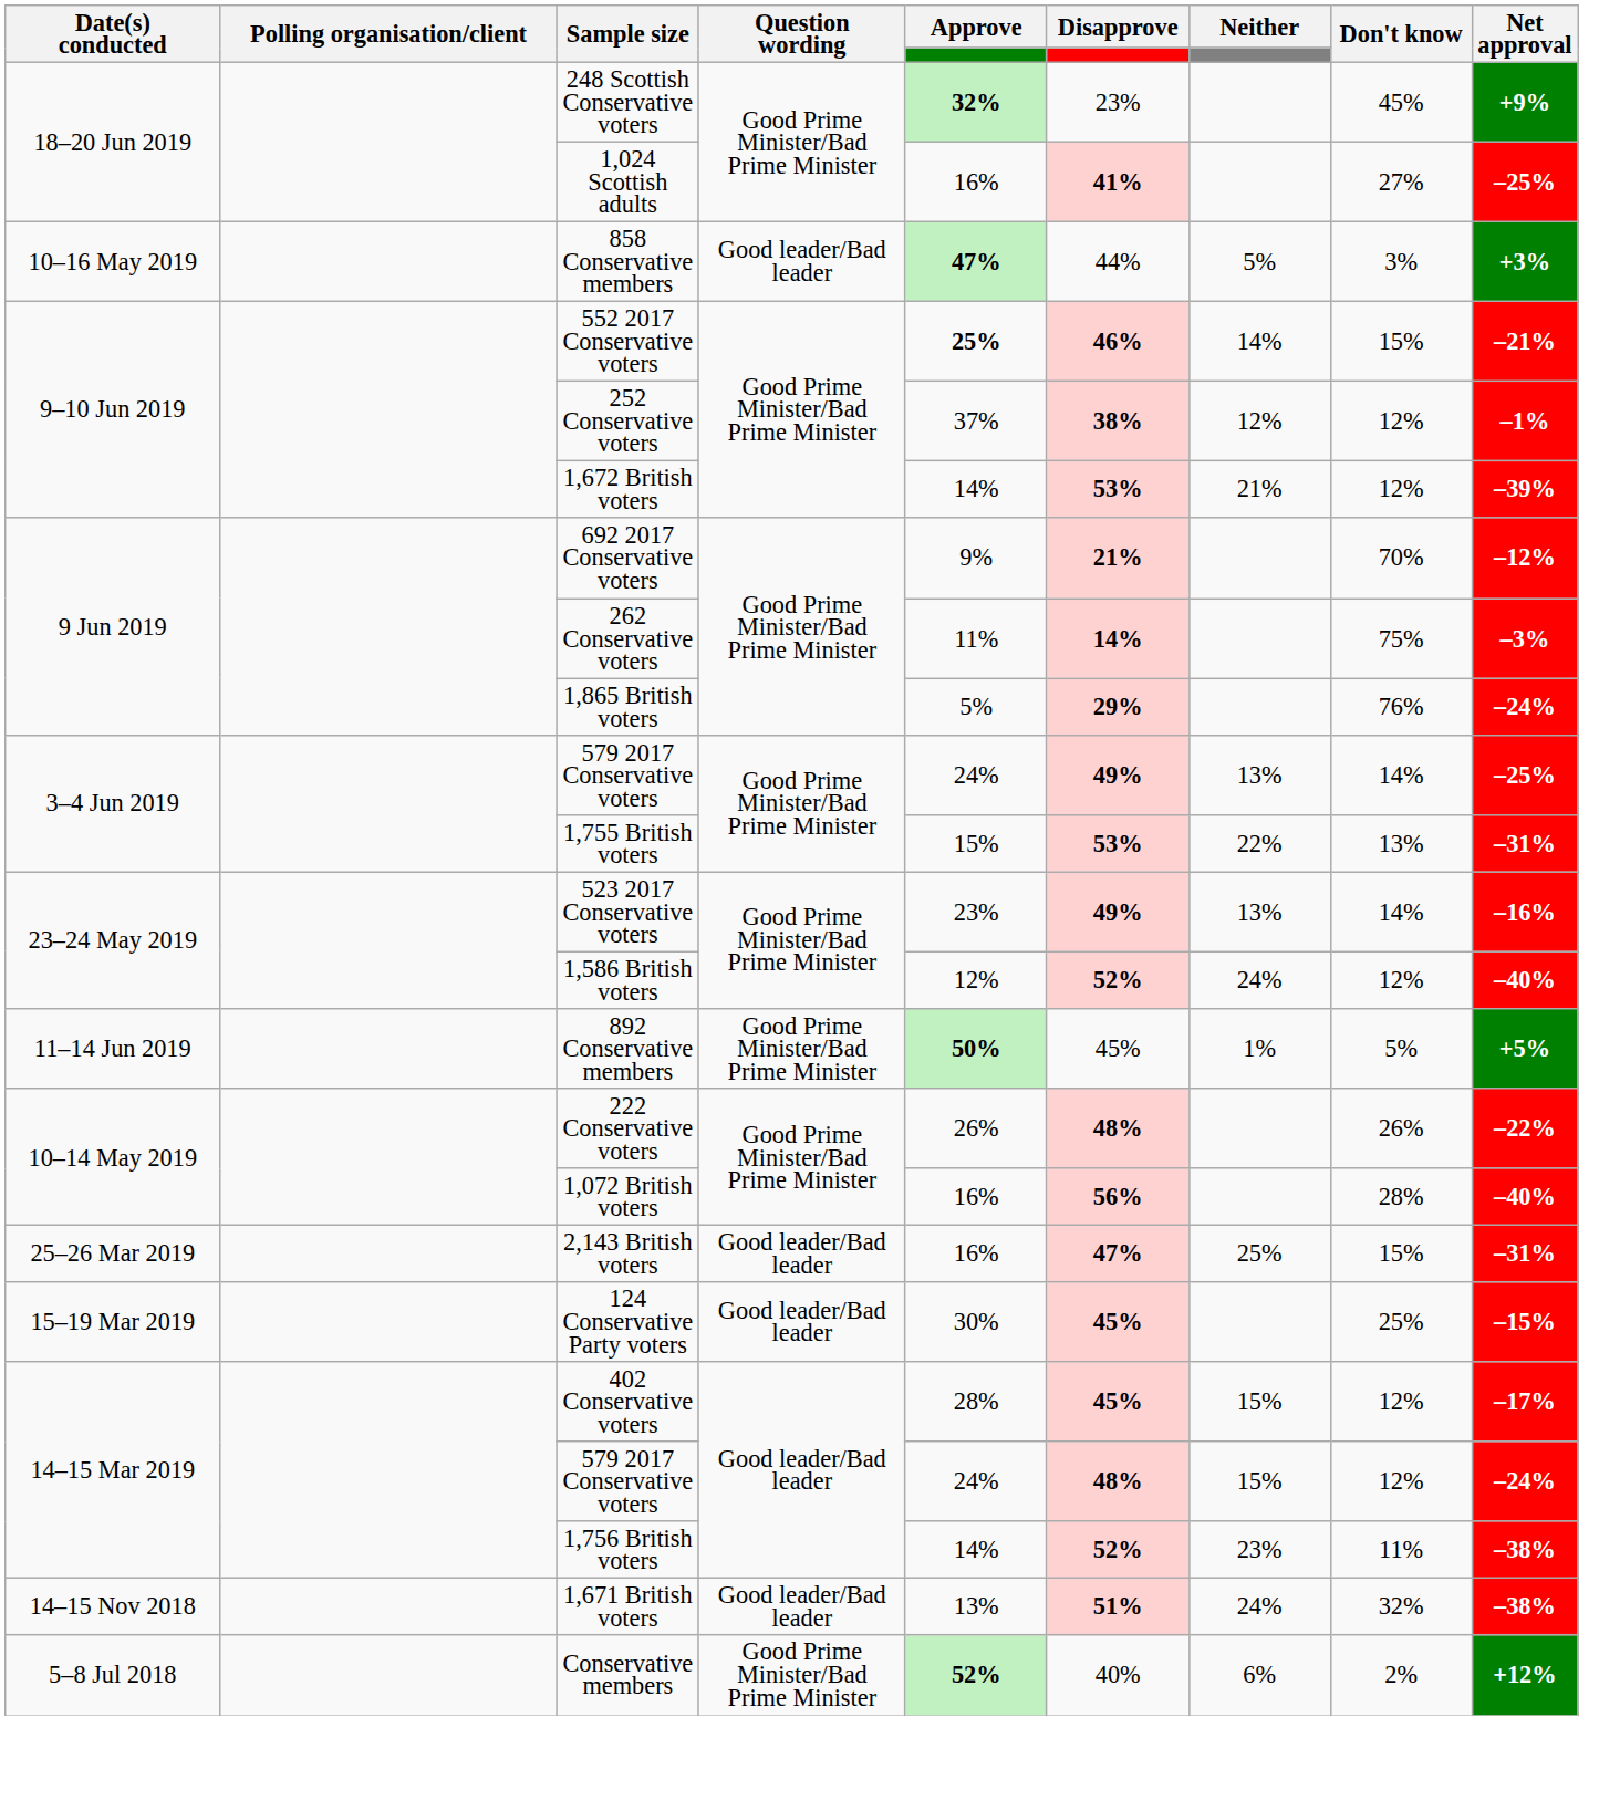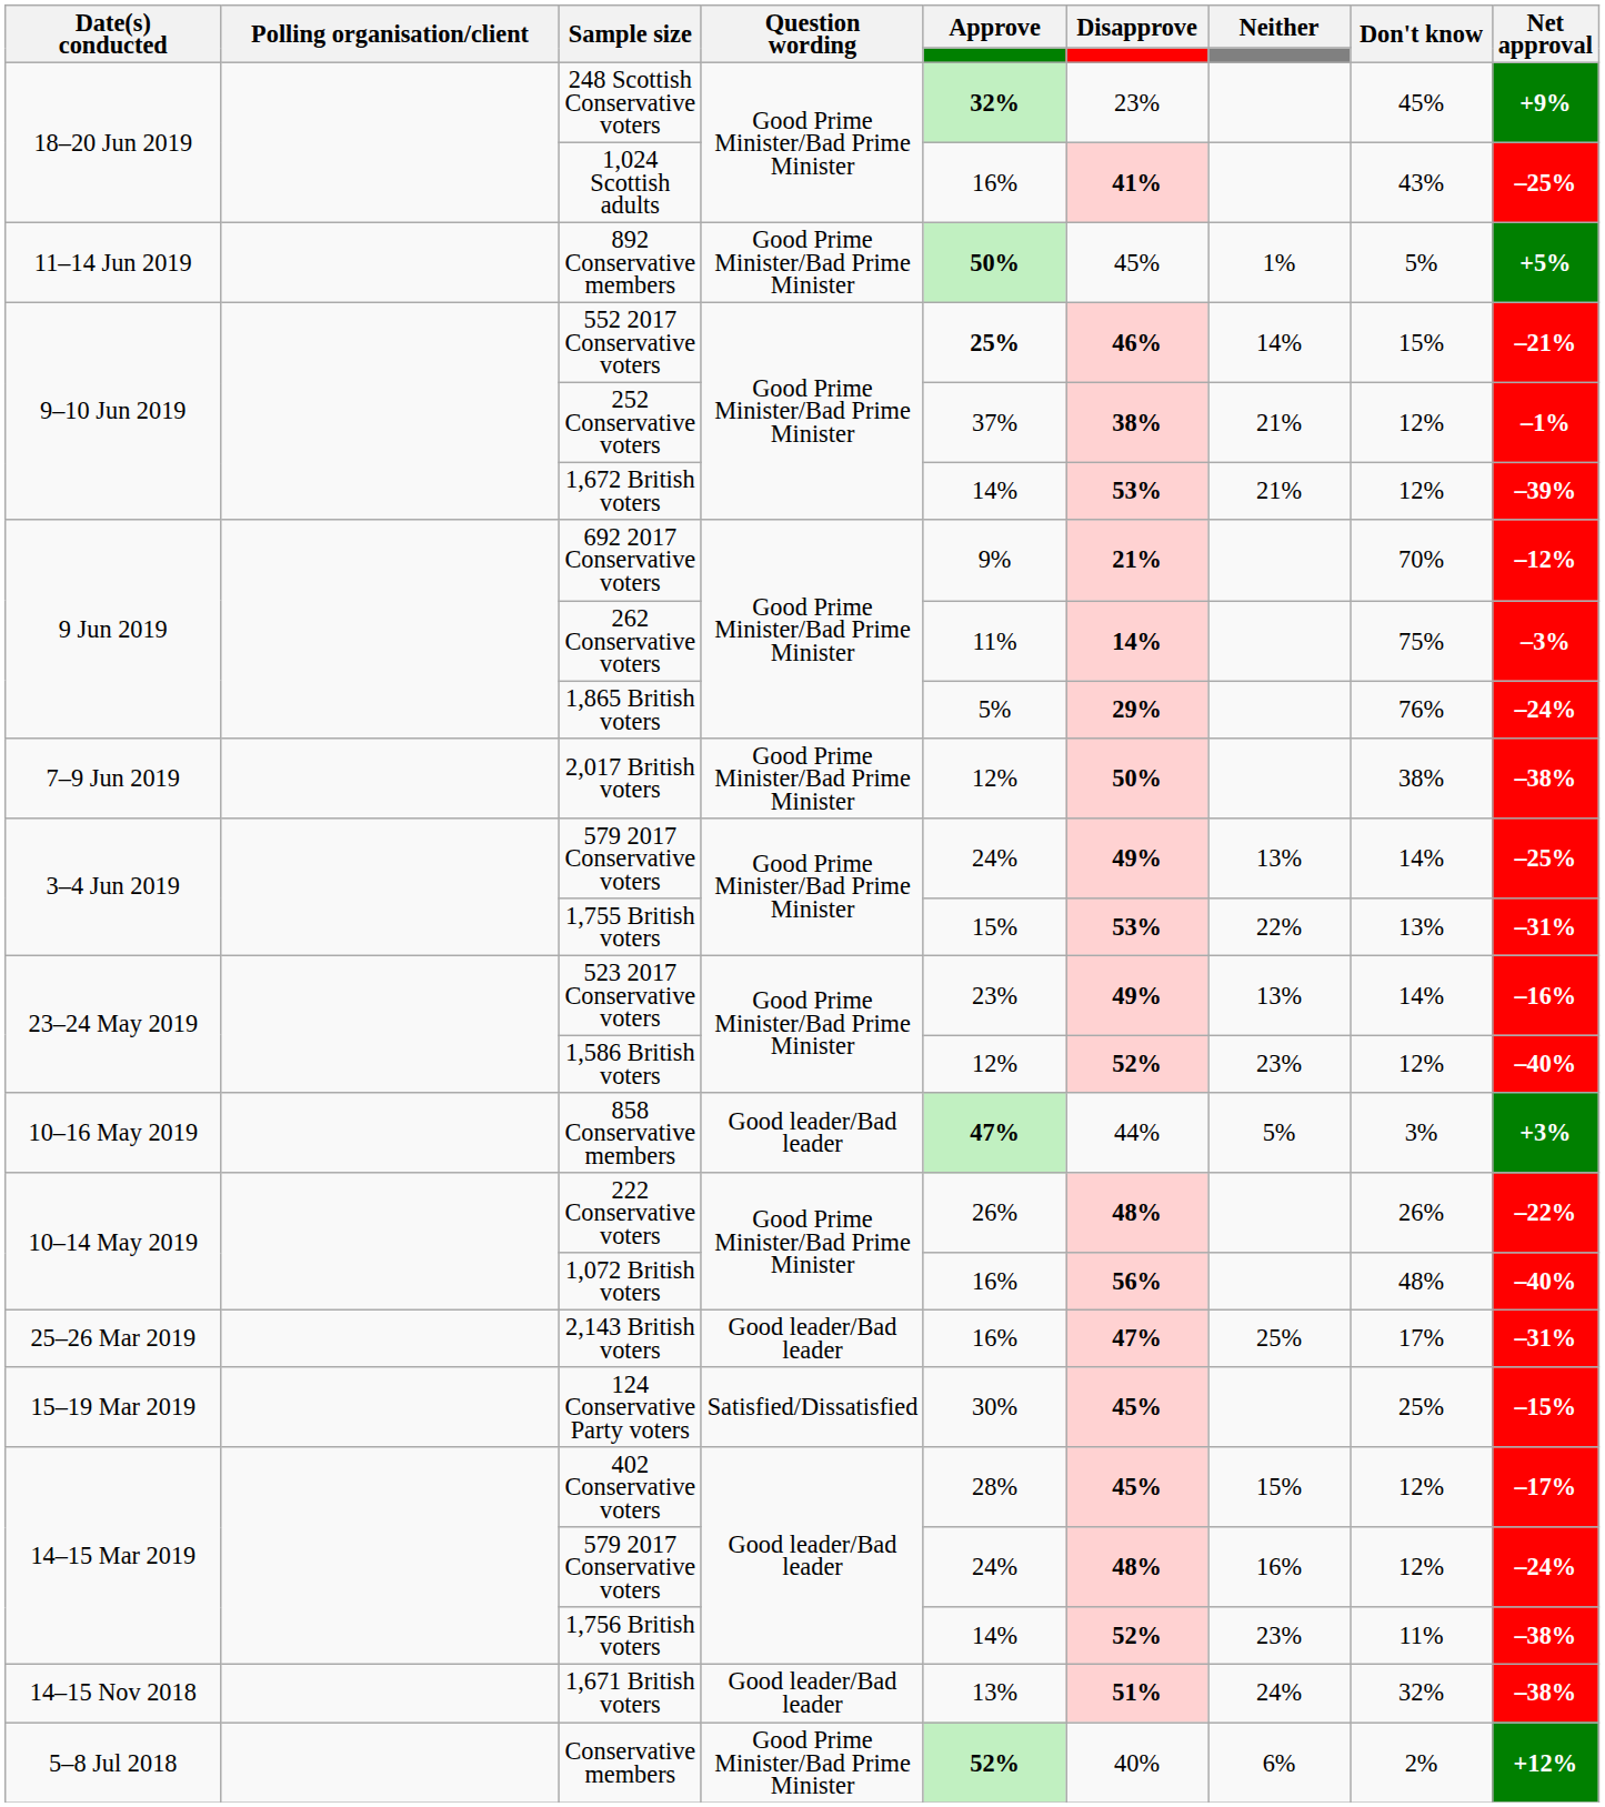1,024 Scottish adults | Don't know: 27% -> 43%
rows swapped: 892 Conservative members <-> 858 Conservative members
252 Conservative voters | Neither: 12% -> 21%
+ row: 7–9 Jun 2019 | 2,017 British voters | Good Prime Minister/Bad Prime Minister | 12% | 50% | 38% | –38%
1,586 British voters | Neither: 24% -> 23%
1,072 British voters | Don't know: 28% -> 48%
2,143 British voters | Don't know: 15% -> 17%
124 Conservative Party voters | Question wording: Good leader/Bad leader -> Satisfied/Dissatisfied
14–15 Mar 2019 / 579 2017 Conservative voters | Neither: 15% -> 16%
